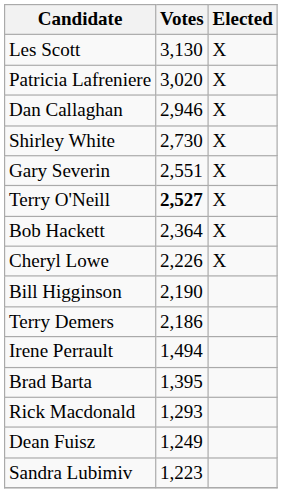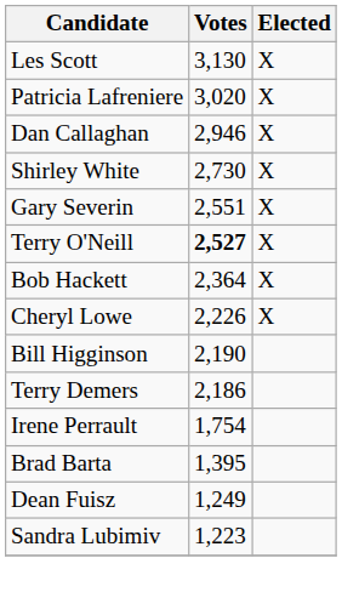Irene Perrault | Votes: 1,494 -> 1,754
- row: Rick Macdonald | 1,293
